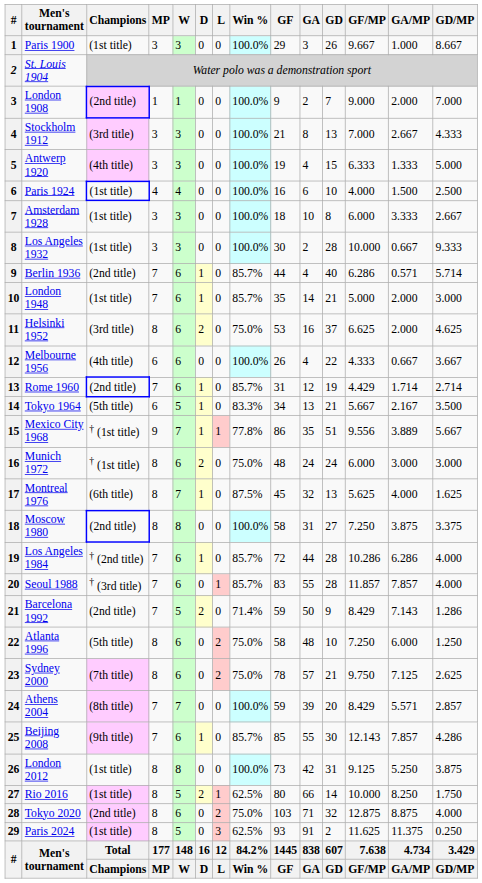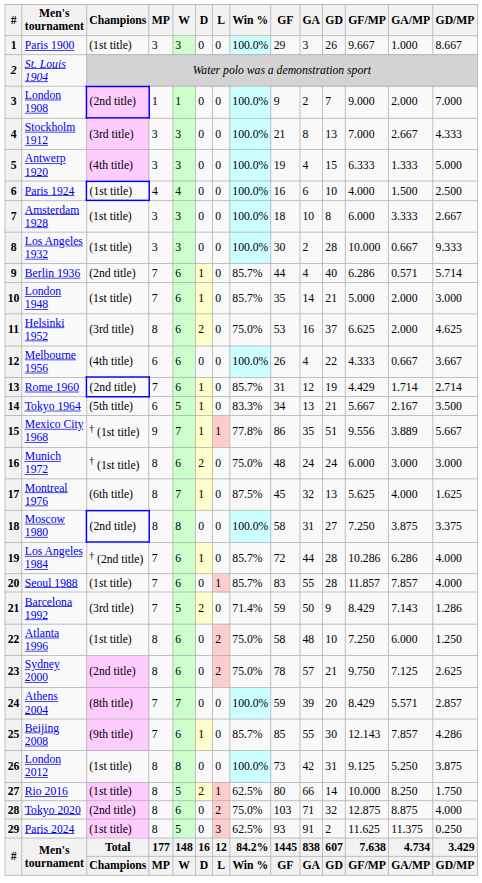Seoul 1988 | Champions: † (3rd title) -> (1st title)
Barcelona 1992 | Champions: (2nd title) -> (3rd title)
Atlanta 1996 | Champions: (5th title) -> (1st title)
Sydney 2000 | Champions: (7th title) -> (2nd title)
